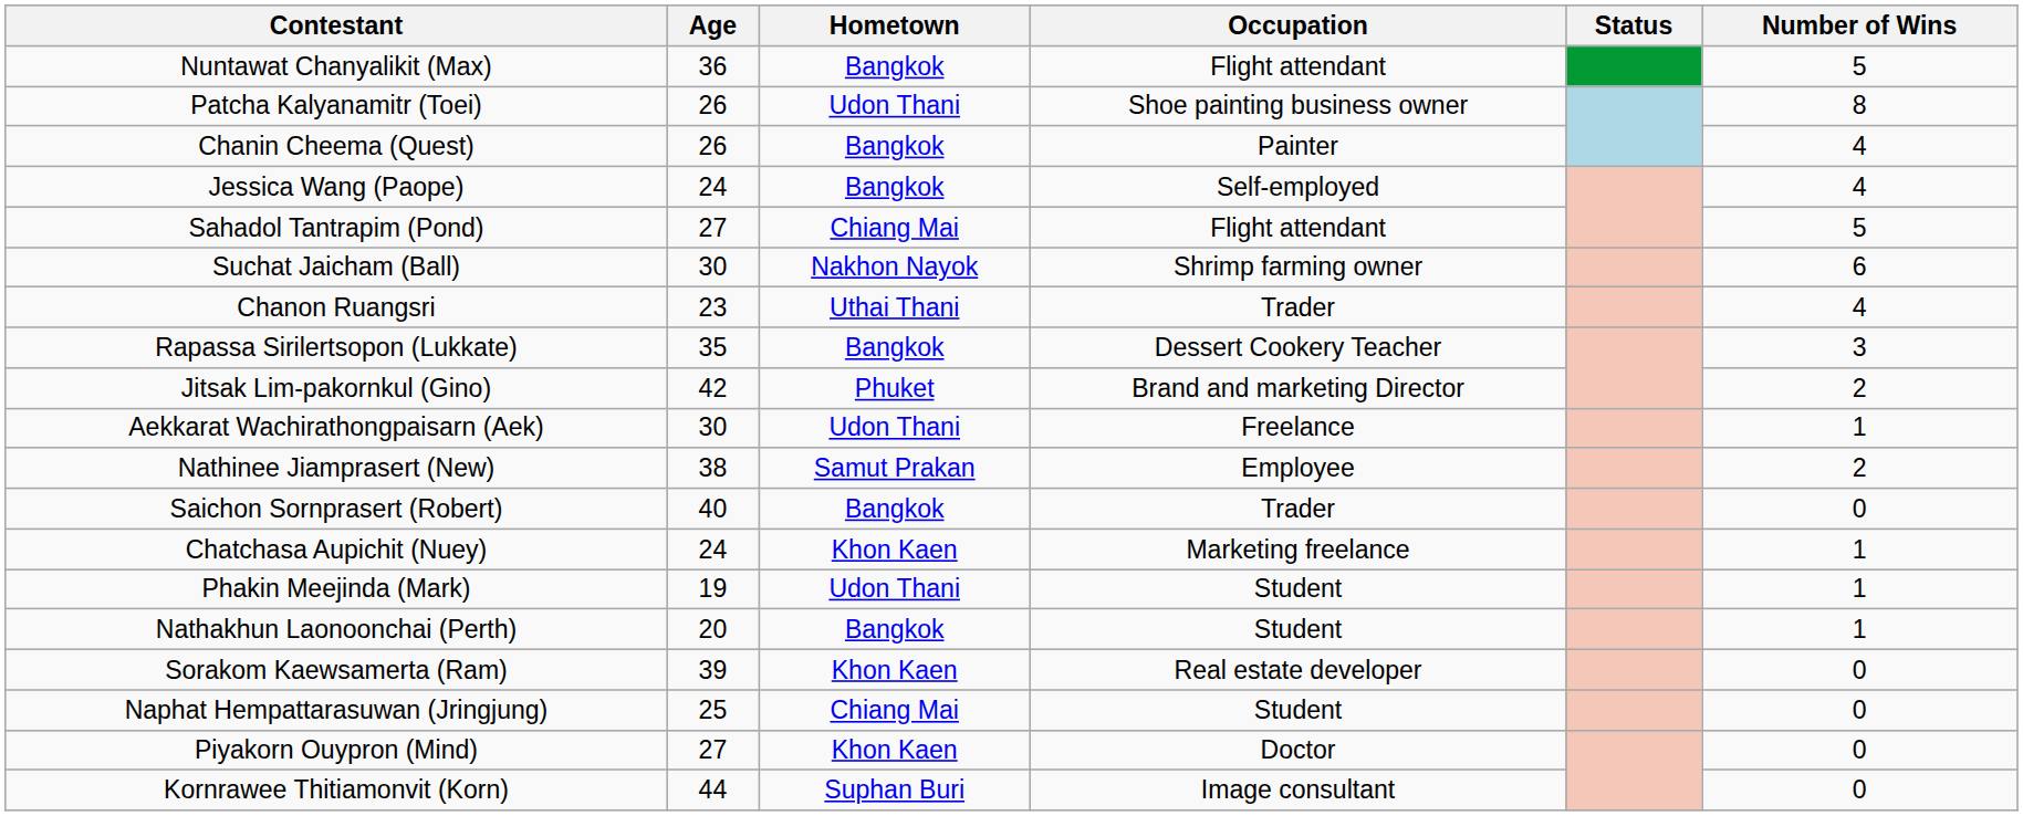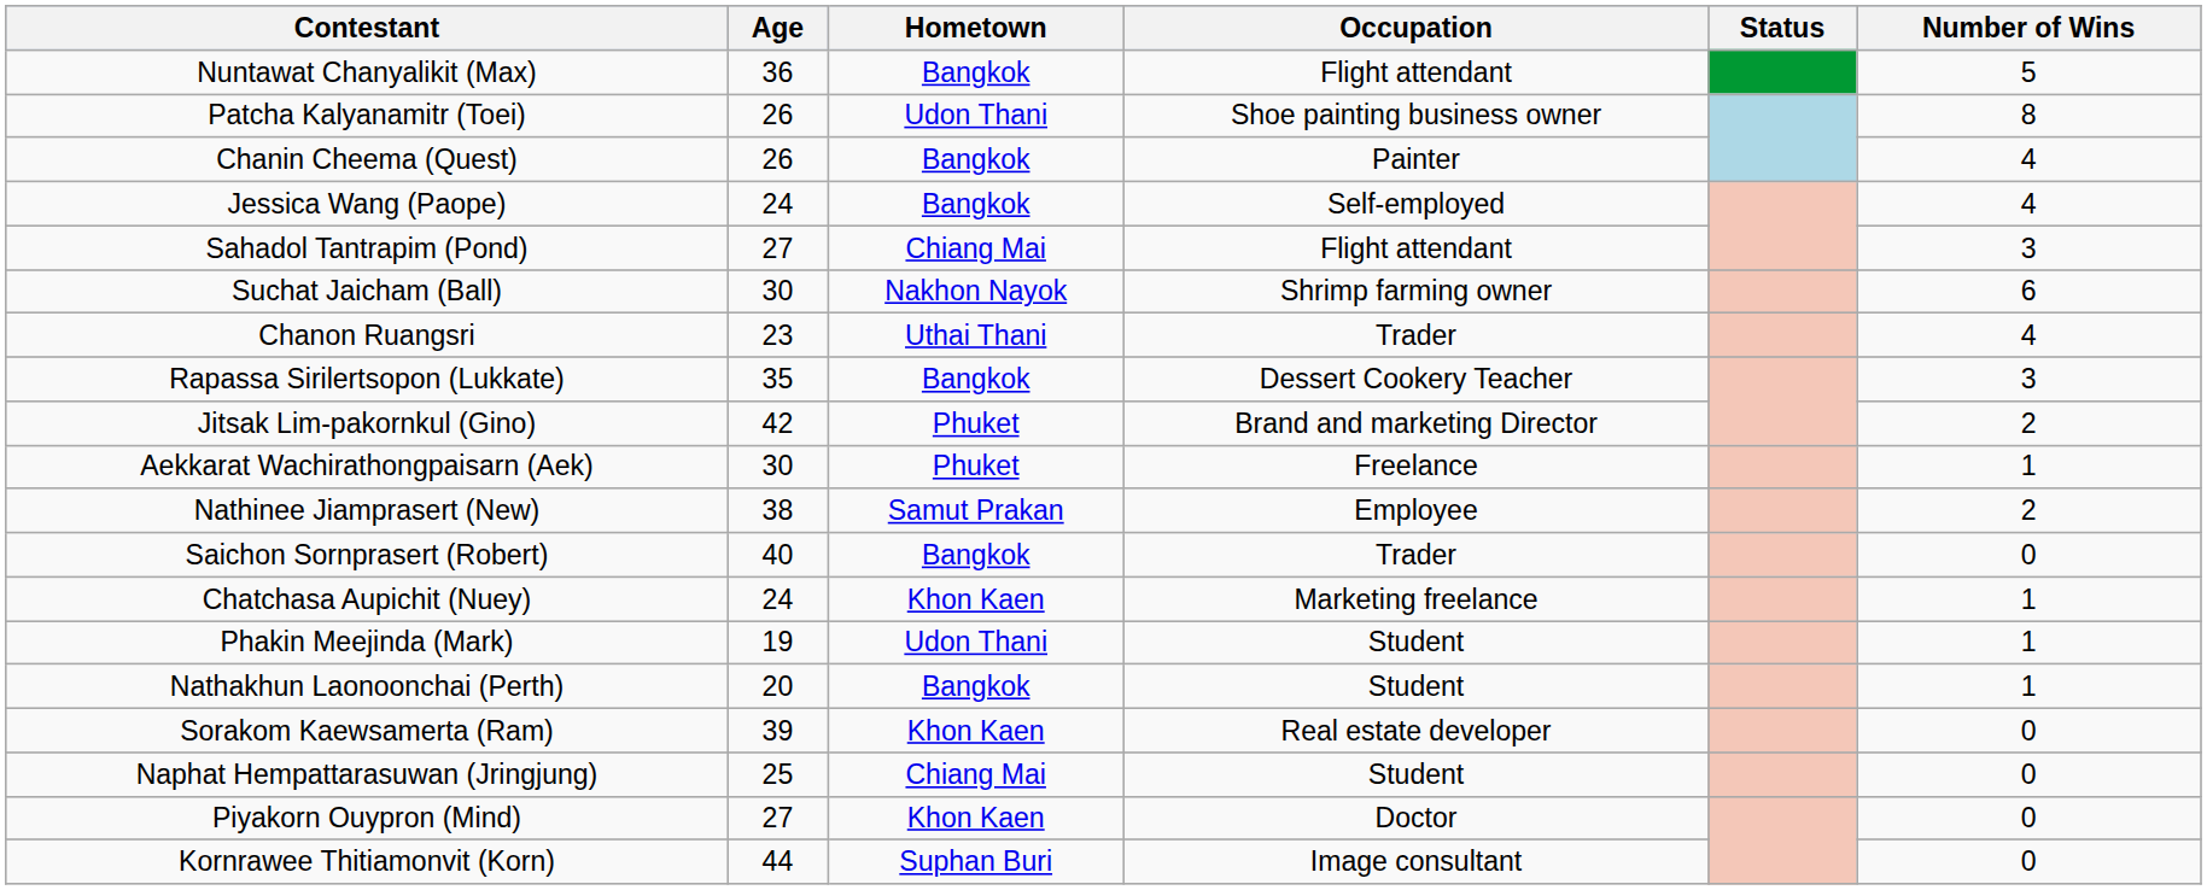Sahadol Tantrapim (Pond) | Number of Wins: 5 -> 3
Aekkarat Wachirathongpaisarn (Aek) | Hometown: Udon Thani -> Phuket
